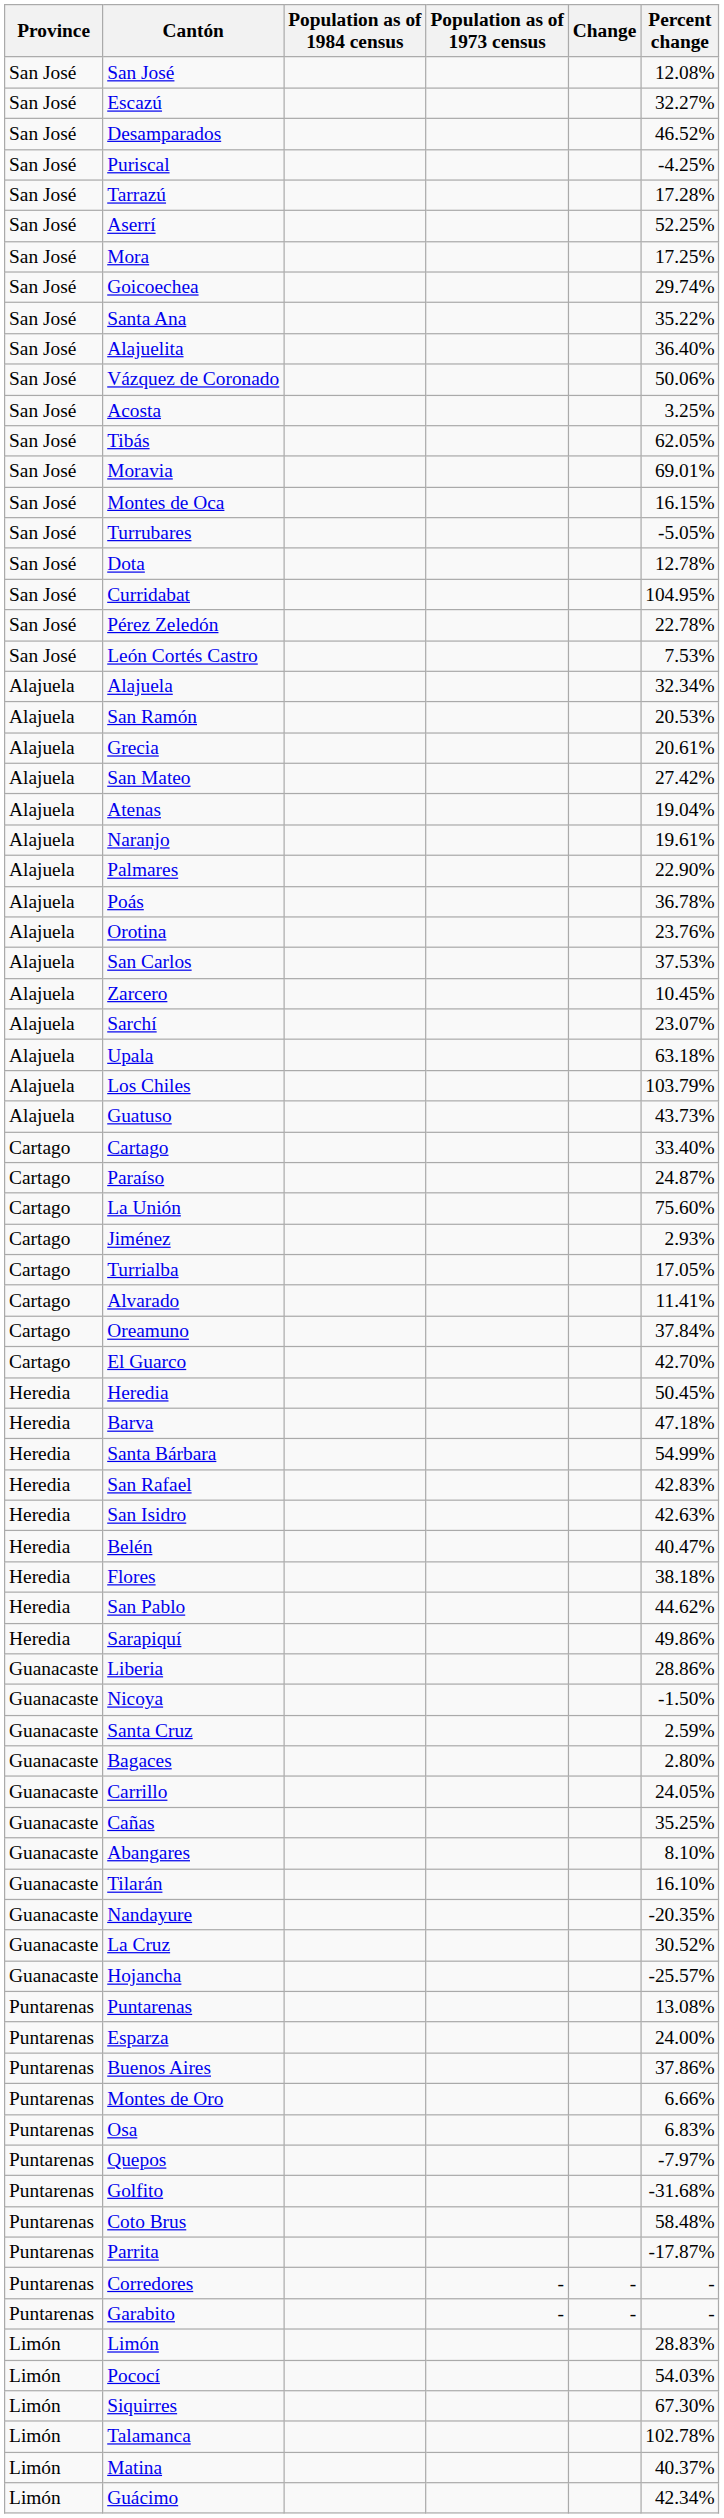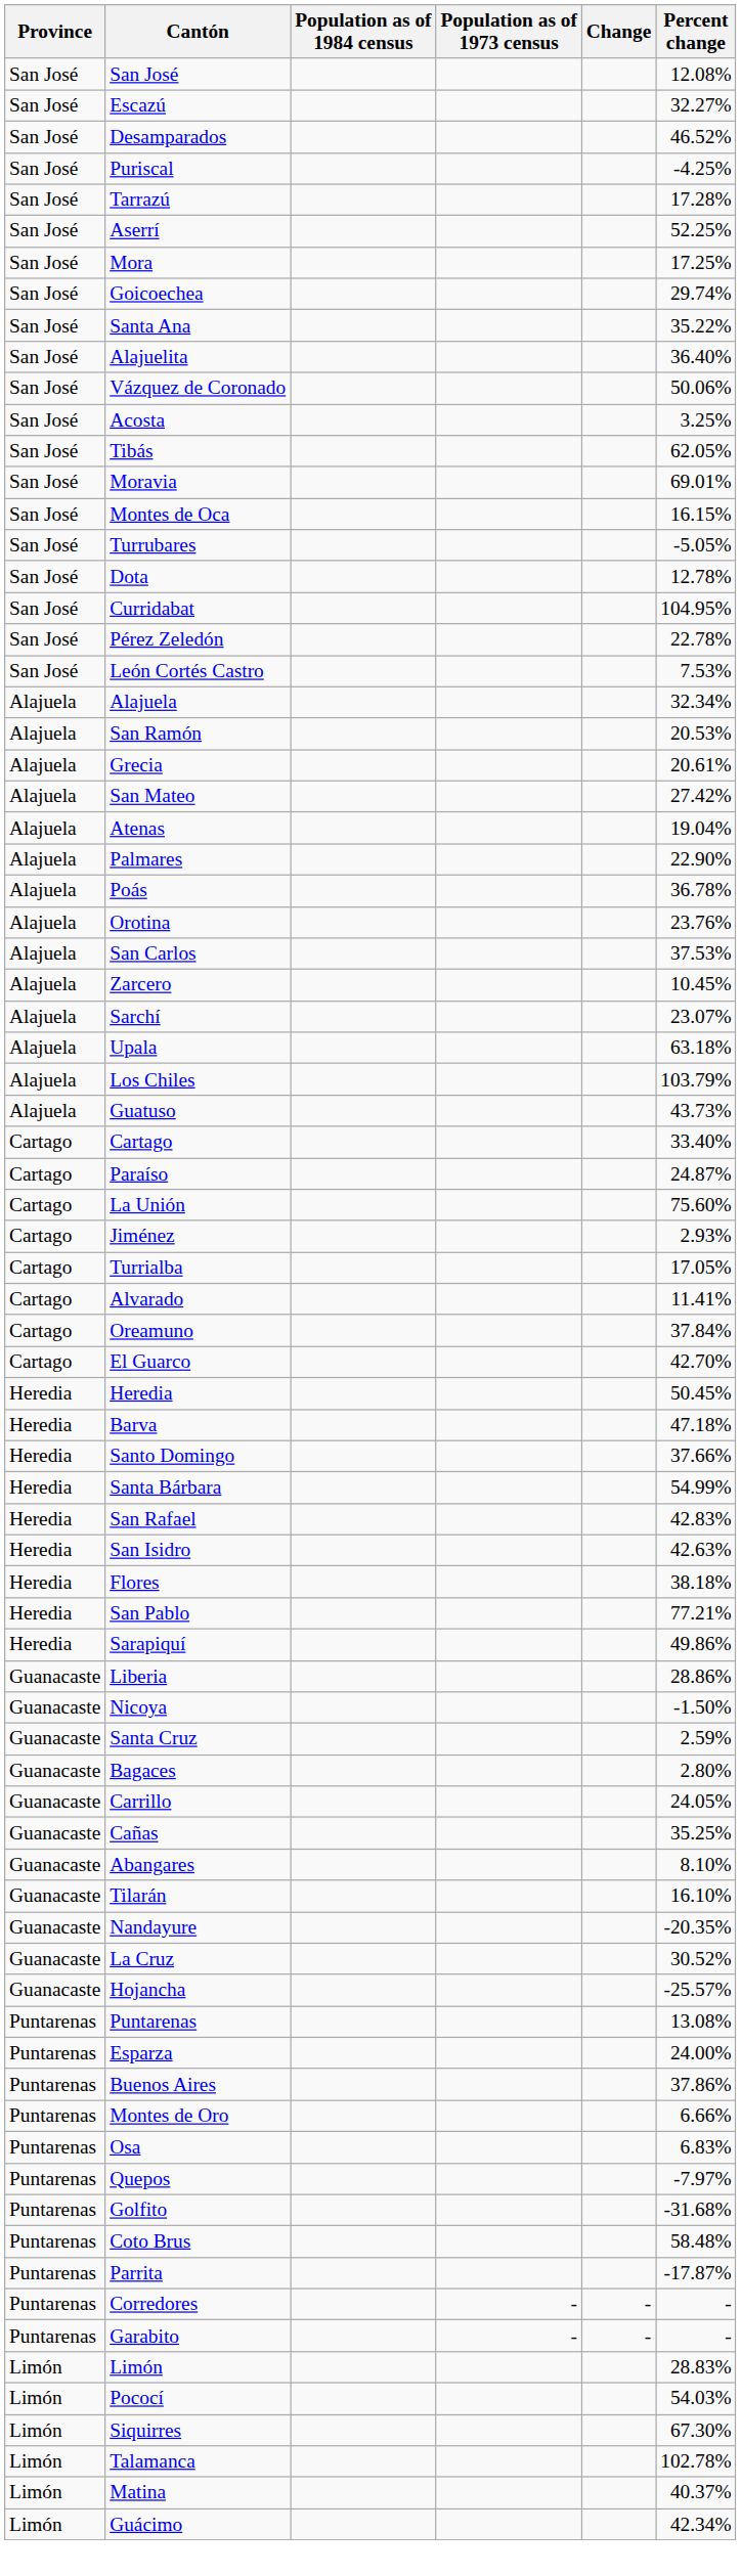- row: Alajuela | Naranjo | 19.61%
+ row: Heredia | Santo Domingo | 37.66%
- row: Heredia | Belén | 40.47%
San Pablo | Percent change: 44.62% -> 77.21%
